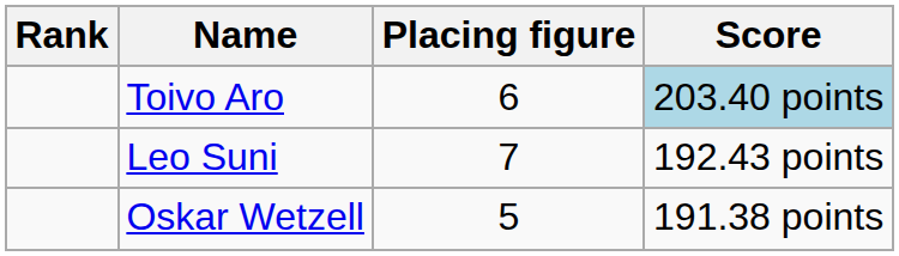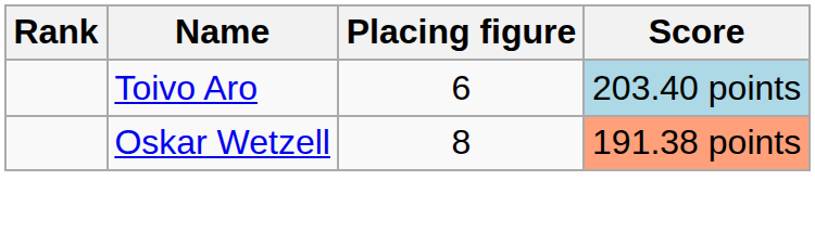- row: Leo Suni | 7 | 192.43 points
Oskar Wetzell | Placing figure: 5 -> 8
Oskar Wetzell | Score: no background -> lightsalmon background
